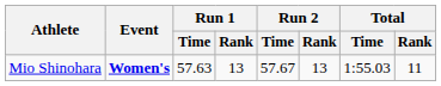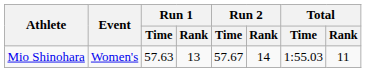Mio Shinohara | Event: bold -> normal
Mio Shinohara | Run 2 / Rank: 13 -> 14
